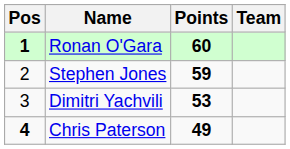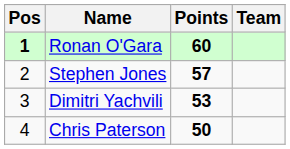Stephen Jones | Points: 59 -> 57
Chris Paterson | Pos: bold -> normal
Chris Paterson | Points: 49 -> 50
